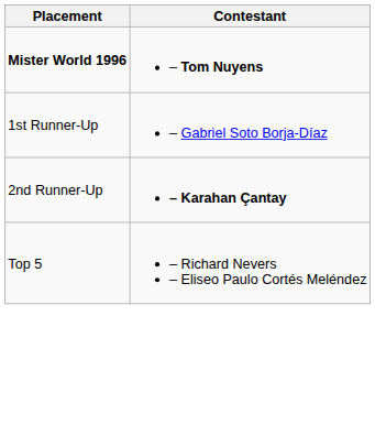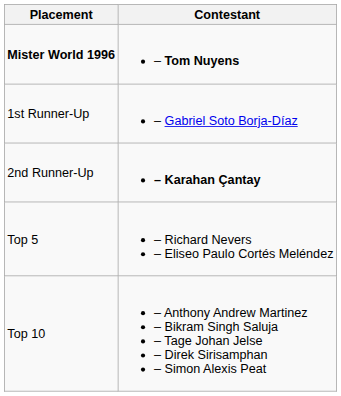+ row: Top 10 | – Anthony Andrew Martinez – Bikram Singh Saluja – Tage Johan Jelse – Direk Sirisamphan – Simon Alexis Peat
